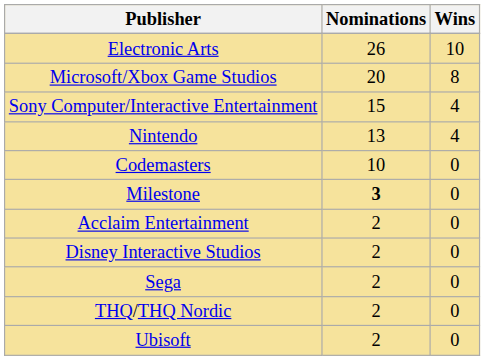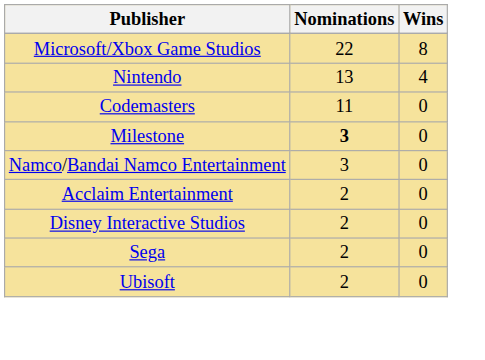- row: Electronic Arts | 26 | 10
Microsoft/Xbox Game Studios | Nominations: 20 -> 22
- row: Sony Computer/Interactive Entertainment | 15 | 4
Codemasters | Nominations: 10 -> 11
+ row: Namco/Bandai Namco Entertainment | 3 | 0
- row: THQ/THQ Nordic | 2 | 0
